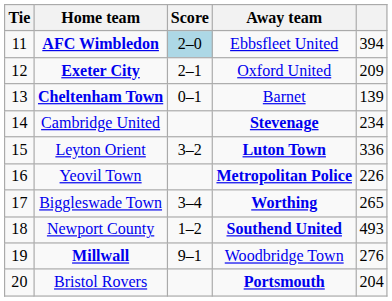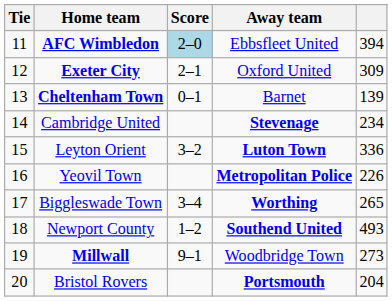Exeter City | column 5: 209 -> 309
Millwall | column 5: 276 -> 273
